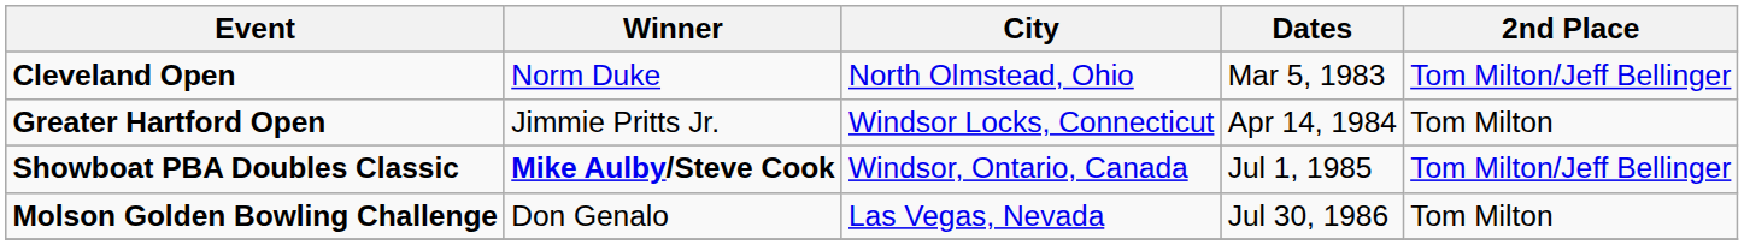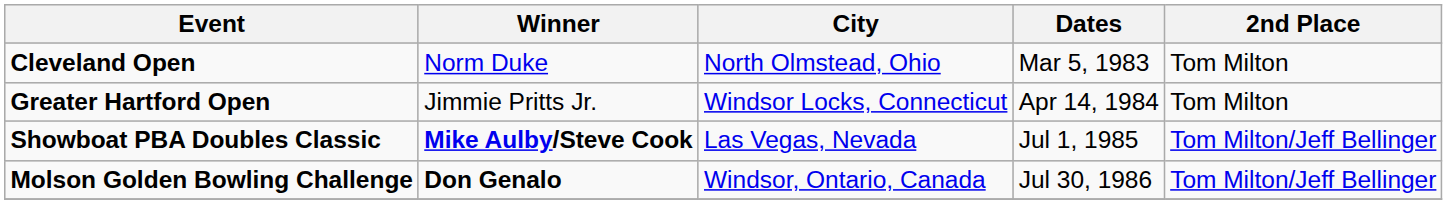Cleveland Open | 2nd Place: Tom Milton/Jeff Bellinger -> Tom Milton
Showboat PBA Doubles Classic | City: Windsor, Ontario, Canada -> Las Vegas, Nevada
Molson Golden Bowling Challenge | Winner: normal -> bold
Molson Golden Bowling Challenge | City: Las Vegas, Nevada -> Windsor, Ontario, Canada
Molson Golden Bowling Challenge | 2nd Place: Tom Milton -> Tom Milton/Jeff Bellinger
